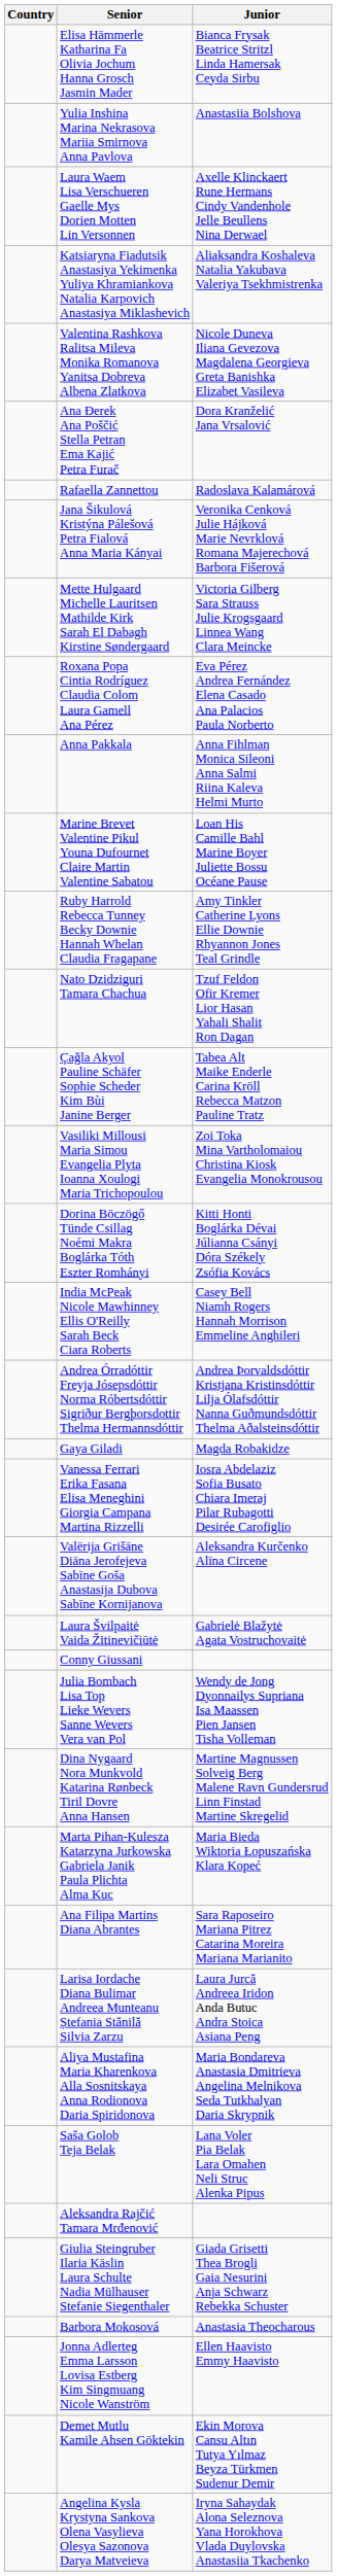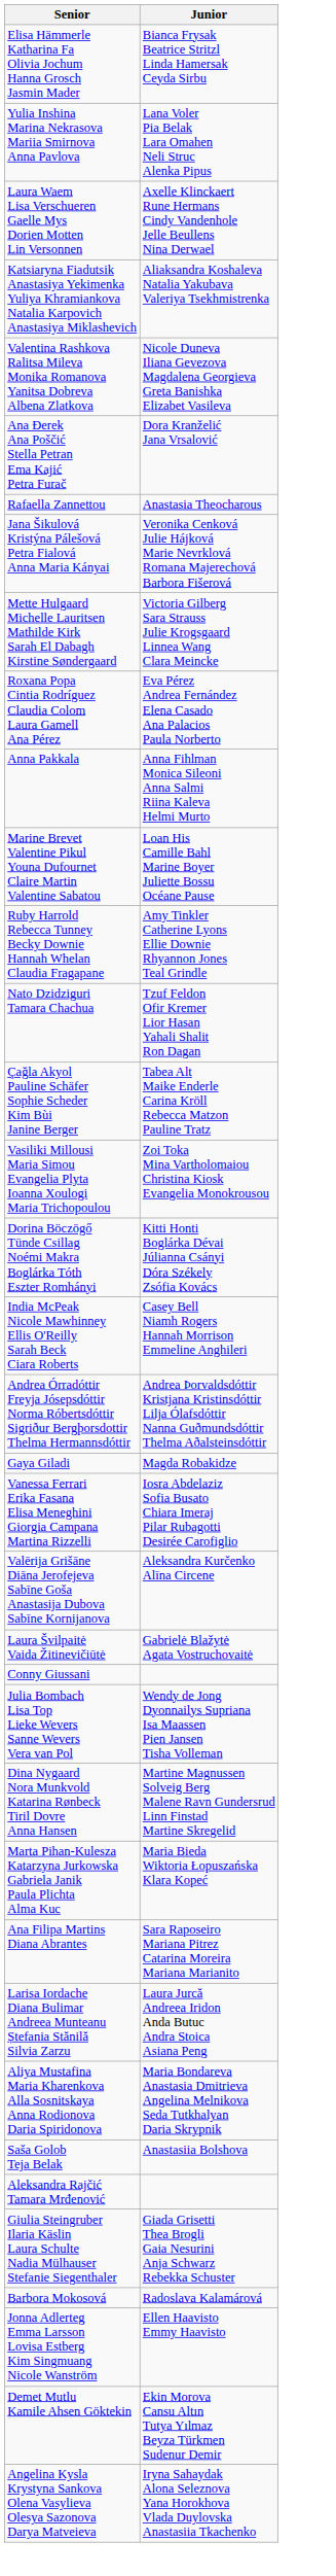- column: Country
Yulia Inshina Marina Nekrasova Mariia Smirnova Anna Pavlova | Junior: Anastasiia Bolshova -> Lana Voler Pia Belak Lara Omahen Neli Struc Alenka Pipus
Rafaella Zannettou | Junior: Radoslava Kalamárová -> Anastasia Theocharous
Saša Golob Teja Belak | Junior: Lana Voler Pia Belak Lara Omahen Neli Struc Alenka Pipus -> Anastasiia Bolshova
Barbora Mokosová | Junior: Anastasia Theocharous -> Radoslava Kalamárová
